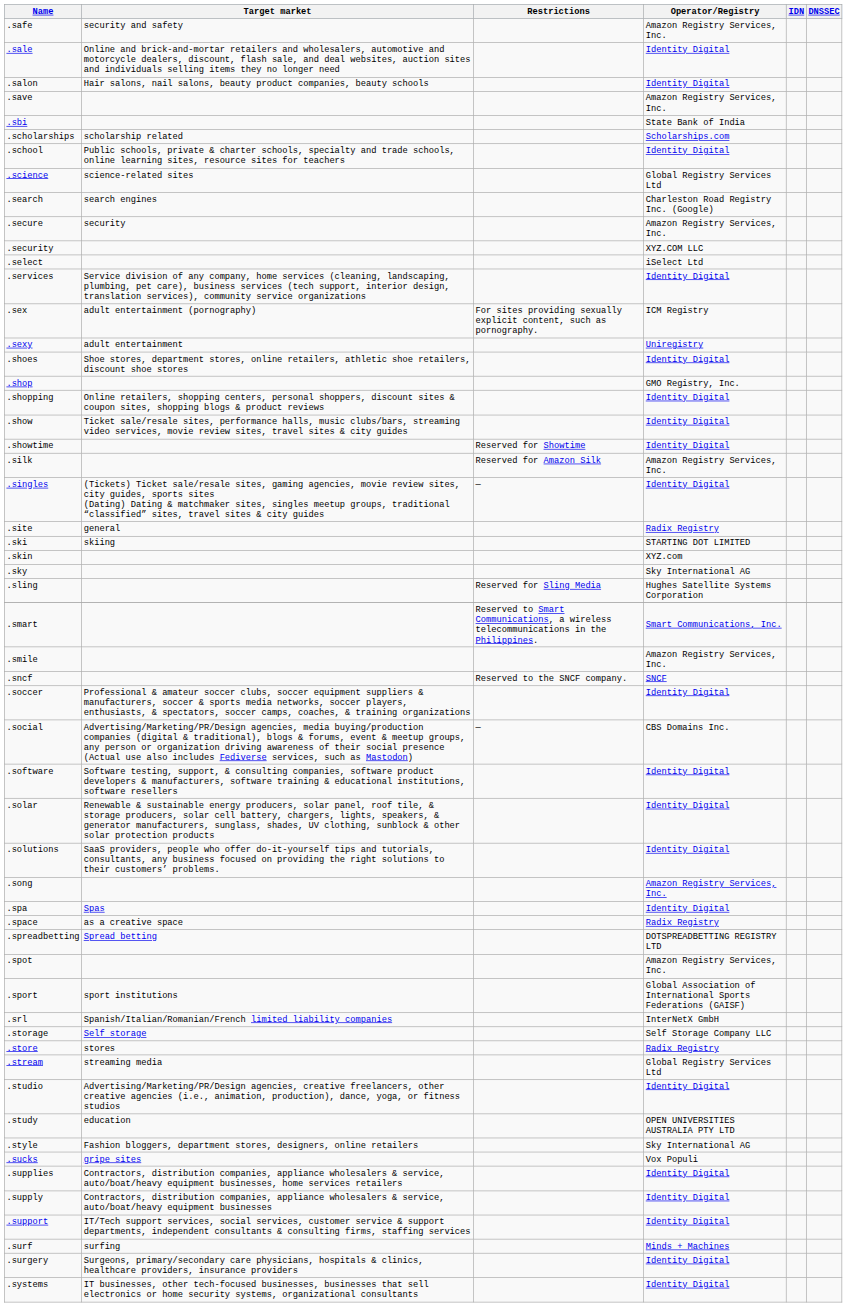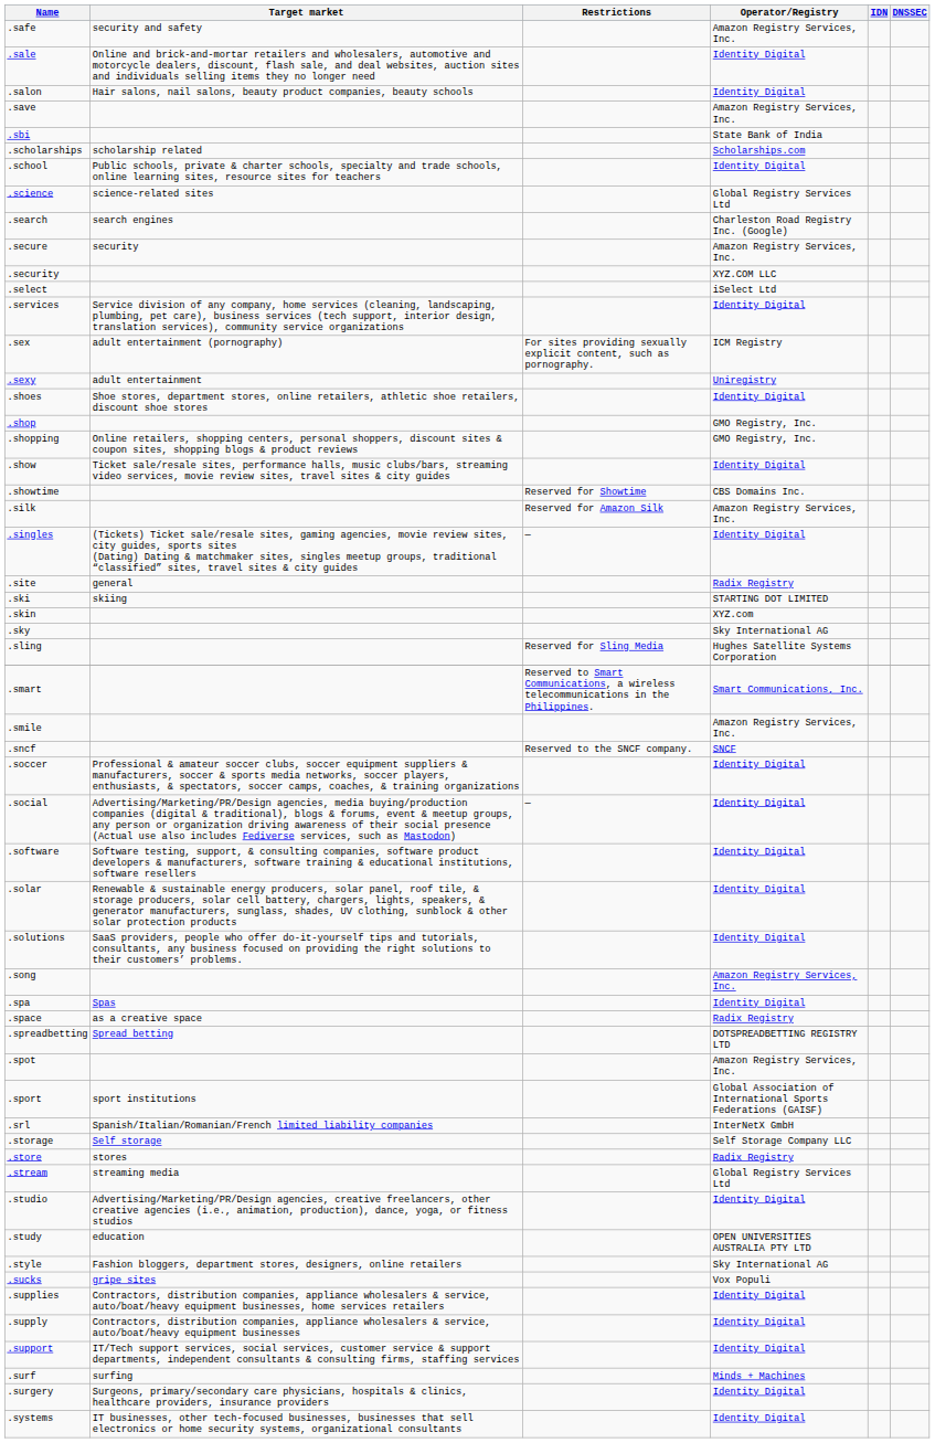.shopping | Operator/Registry: Identity Digital -> GMO Registry, Inc.
.showtime | Operator/Registry: Identity Digital -> CBS Domains Inc.
.social | Operator/Registry: CBS Domains Inc. -> Identity Digital
